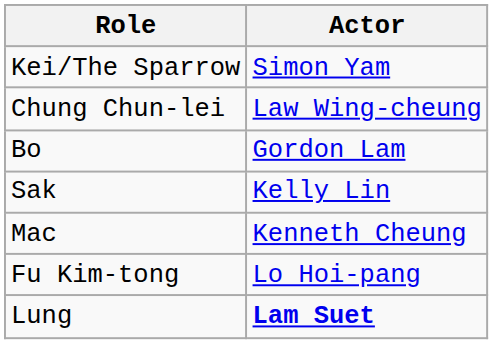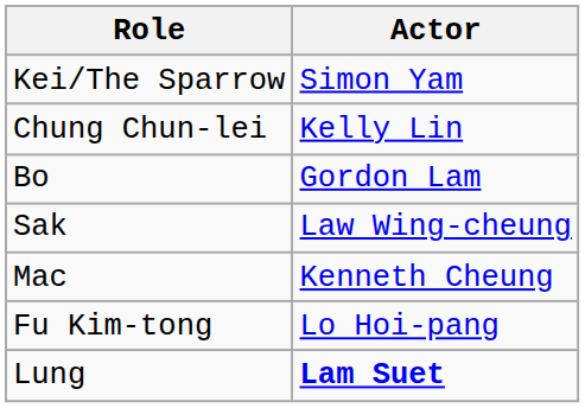Chung Chun-lei | Actor: Law Wing-cheung -> Kelly Lin
Sak | Actor: Kelly Lin -> Law Wing-cheung
